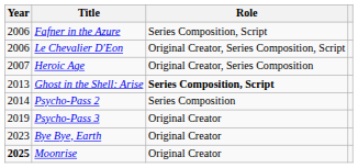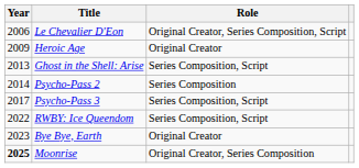- row: 2006 | Fafner in the Azure | Series Composition, Script
Heroic Age | Year: 2007 -> 2009
Heroic Age | Role: Original Creator, Series Composition -> Original Creator
Ghost in the Shell: Arise | Role: bold -> normal
Psycho-Pass 3 | Year: 2019 -> 2017
Psycho-Pass 3 | Role: Original Creator -> Series Composition, Script
+ row: 2022 | RWBY: Ice Queendom | Series Composition, Script
Moonrise | Role: Original Creator -> Original Creator, Series Composition
